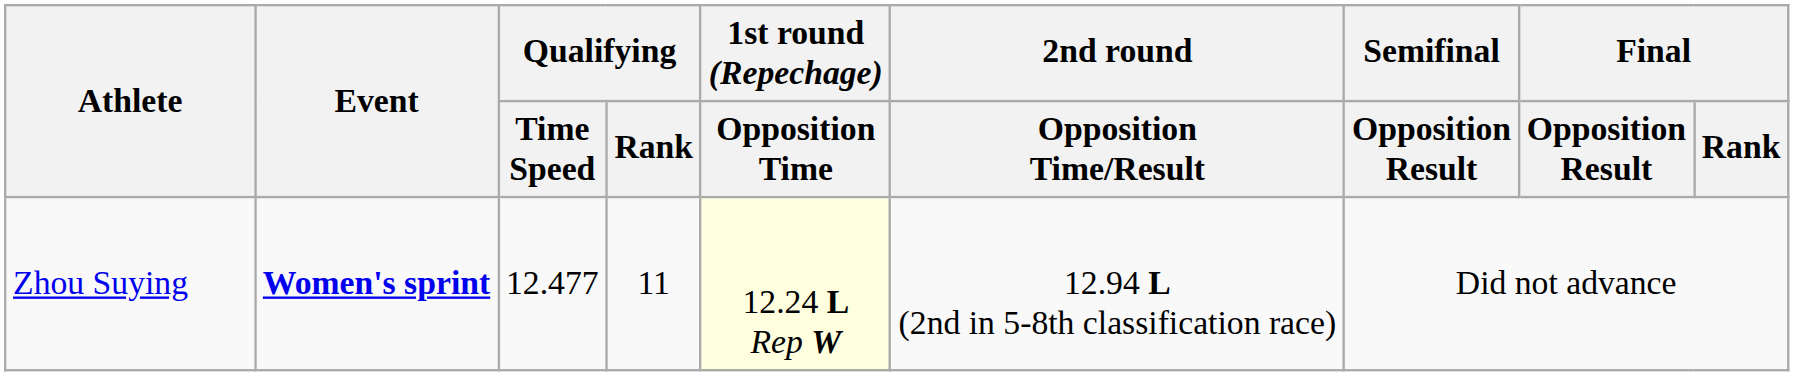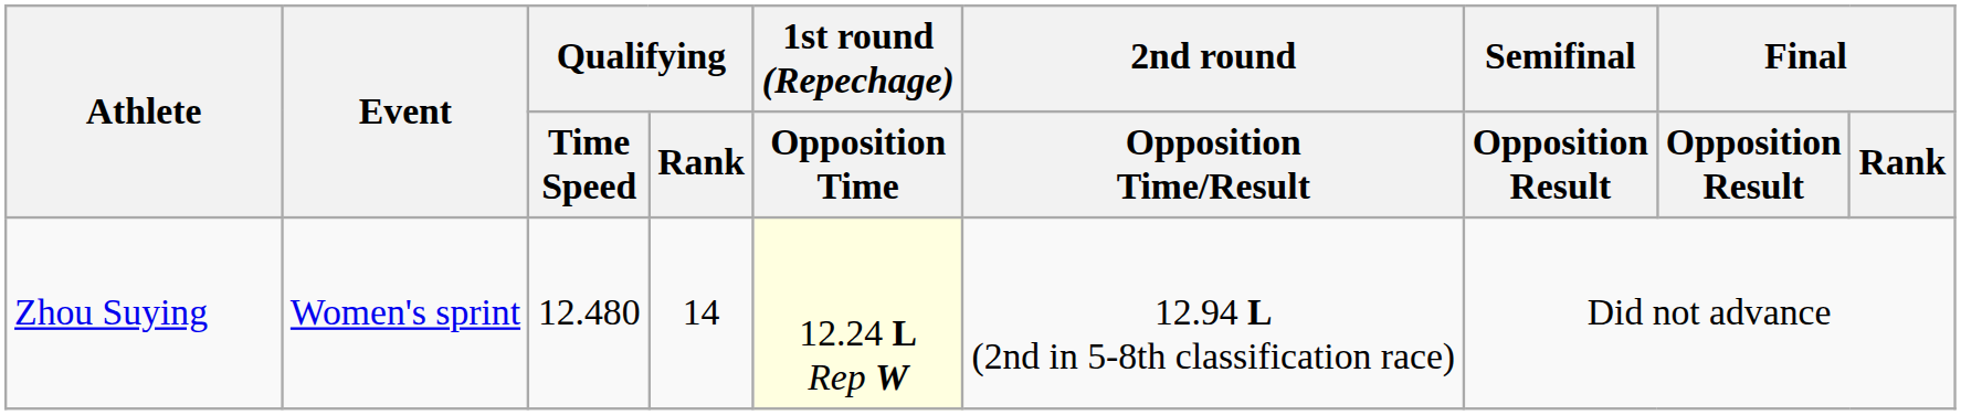Zhou Suying | Event: bold -> normal
Zhou Suying | Qualifying / Time Speed: 12.477 -> 12.480
Zhou Suying | Qualifying / Rank: 11 -> 14
